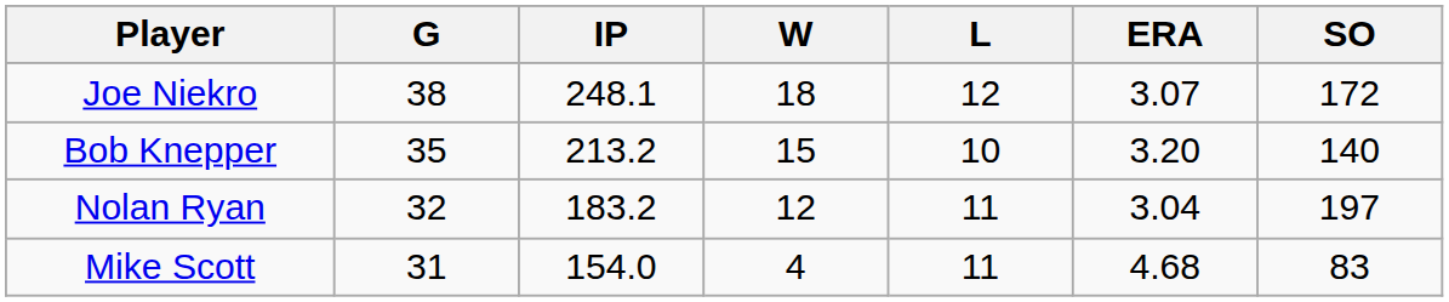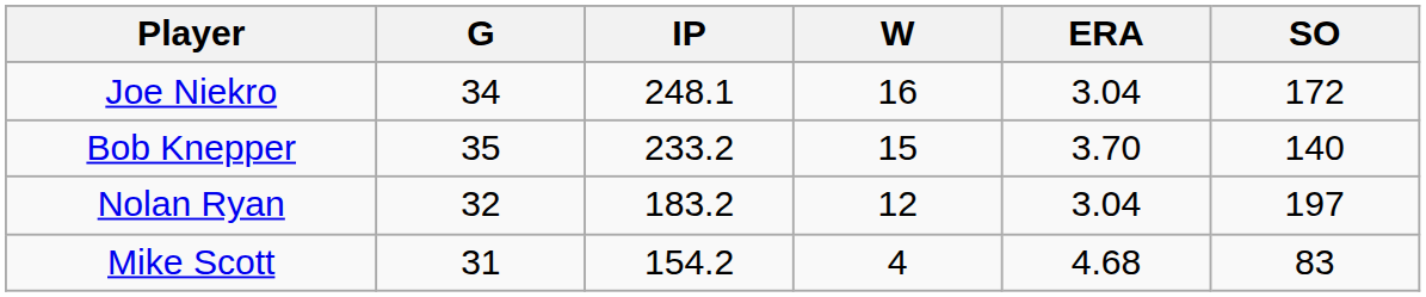- column: L | 12 | 10 | 11 | 11
Joe Niekro | G: 38 -> 34
Joe Niekro | W: 18 -> 16
Joe Niekro | ERA: 3.07 -> 3.04
Bob Knepper | IP: 213.2 -> 233.2
Bob Knepper | ERA: 3.20 -> 3.70
Mike Scott | IP: 154.0 -> 154.2
